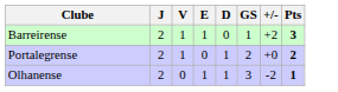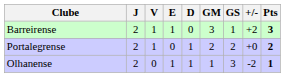+ column: GM | 3 | 2 | 1
